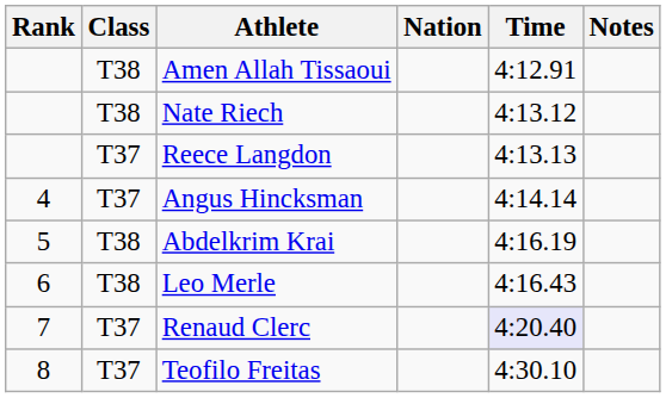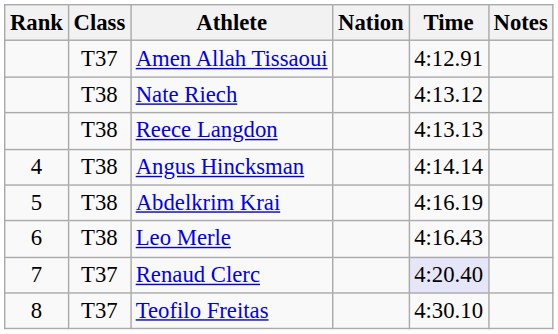Amen Allah Tissaoui | Class: T38 -> T37
Reece Langdon | Class: T37 -> T38
Angus Hincksman | Class: T37 -> T38
